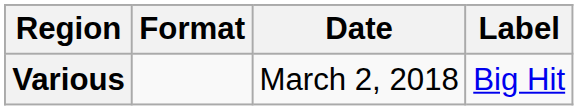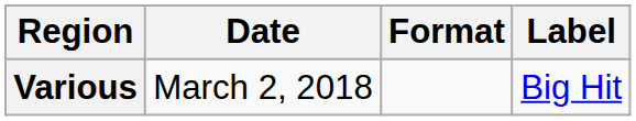columns swapped: Date <-> Format
